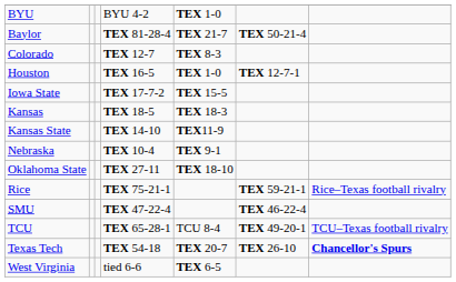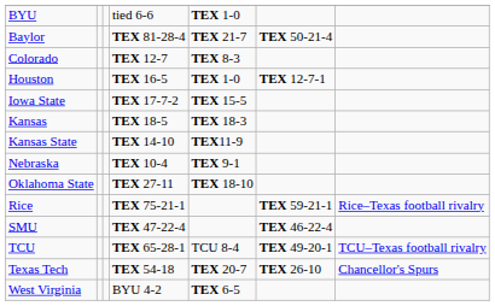BYU | column 4: BYU 4-2 -> tied 6-6
Texas Tech | column 7: bold -> normal
West Virginia | column 4: tied 6-6 -> BYU 4-2
